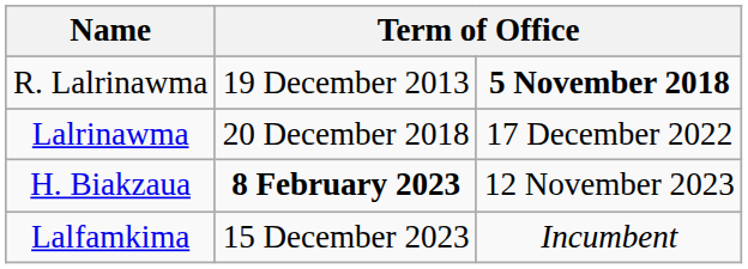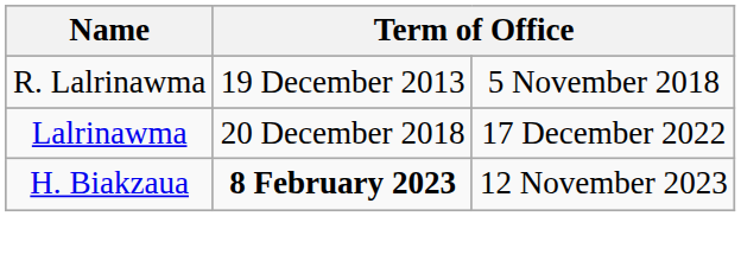R. Lalrinawma | column 3: bold -> normal
- row: Lalfamkima | 15 December 2023 | Incumbent
